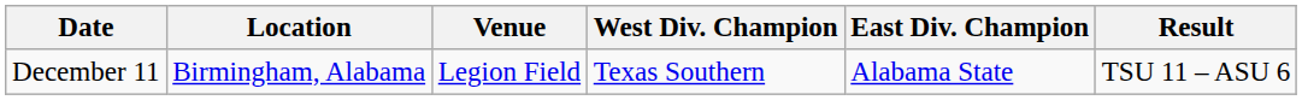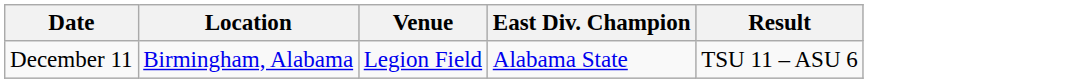- column: West Div. Champion | Texas Southern
